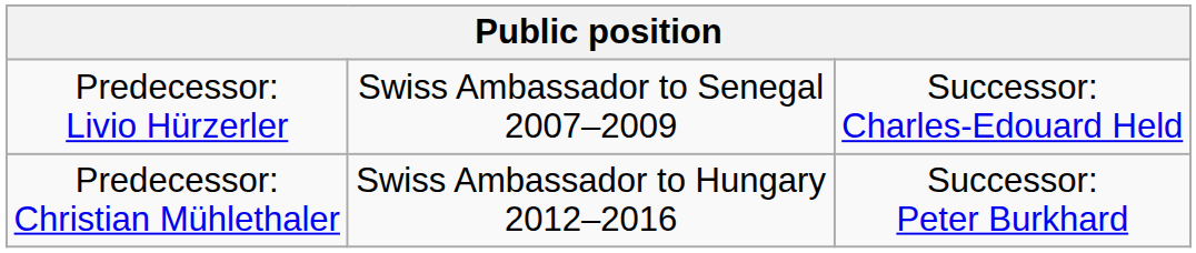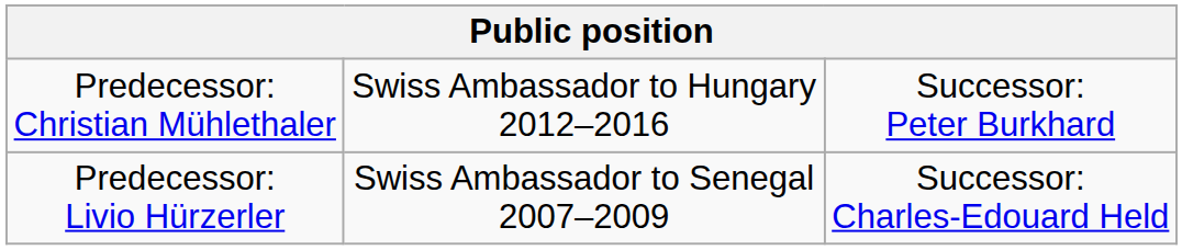rows swapped: Predecessor: Livio Hürzerler <-> Predecessor: Christian Mühlethaler
